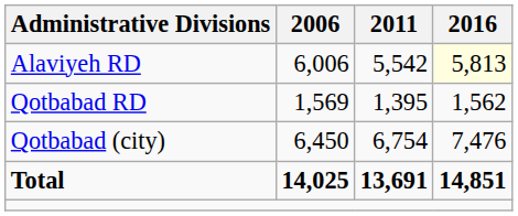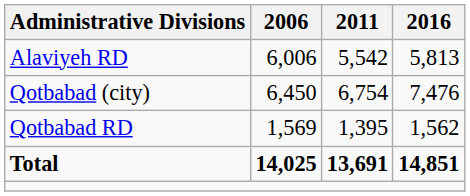Alaviyeh RD | 2016: lightyellow background -> no background
rows swapped: Qotbabad RD <-> Qotbabad (city)
